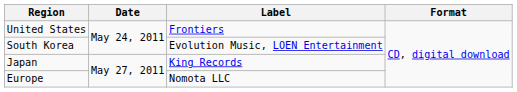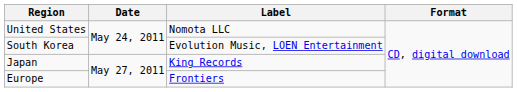United States | Label: Frontiers -> Nomota LLC
Europe | Label: Nomota LLC -> Frontiers
